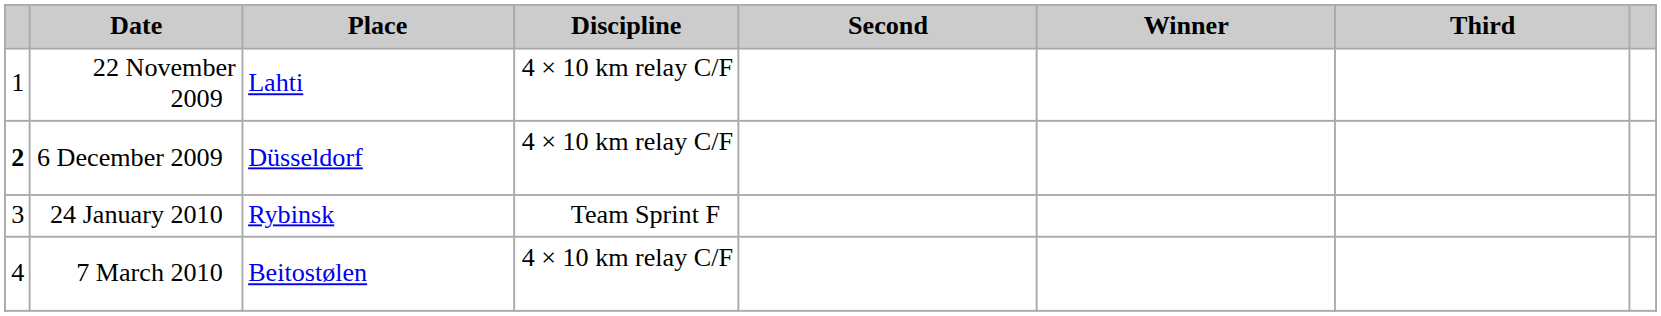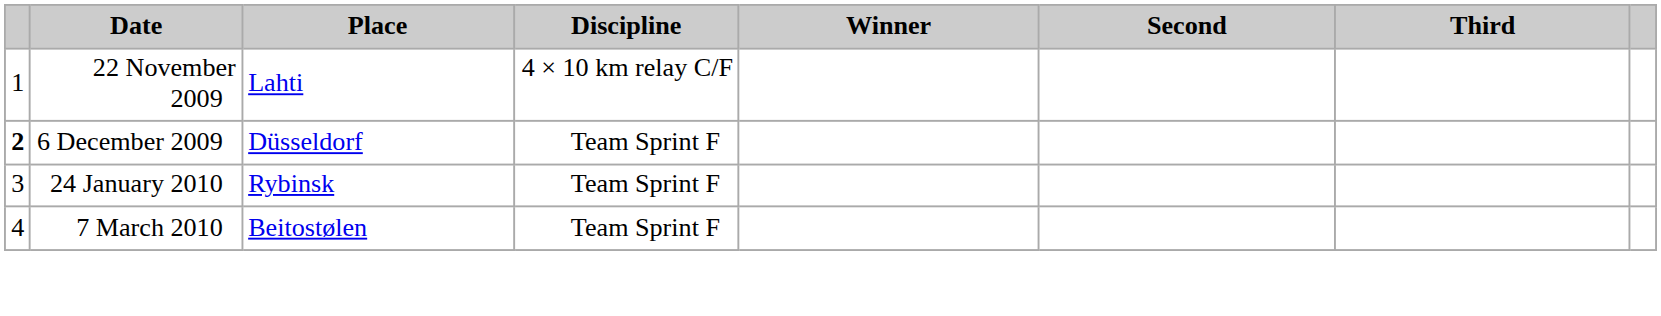columns swapped: Winner <-> Second
6 December 2009 | Discipline: 4 × 10 km relay C/F -> Team Sprint F
7 March 2010 | Discipline: 4 × 10 km relay C/F -> Team Sprint F
